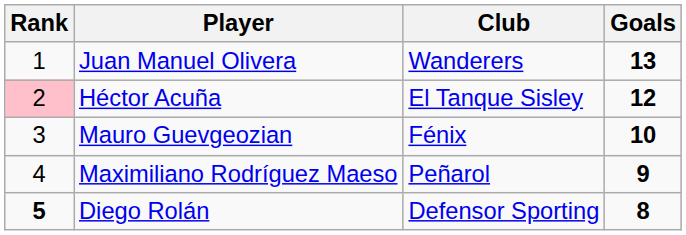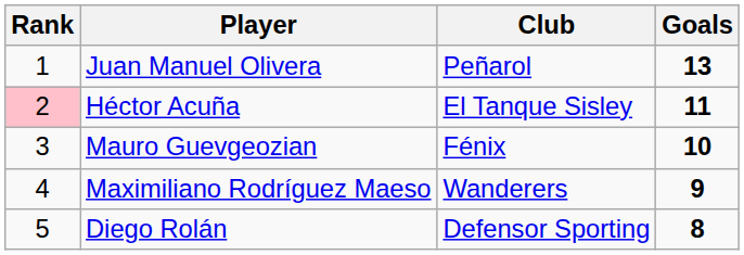Juan Manuel Olivera | Club: Wanderers -> Peñarol
Héctor Acuña | Goals: 12 -> 11
Maximiliano Rodríguez Maeso | Club: Peñarol -> Wanderers
Diego Rolán | Rank: bold -> normal
